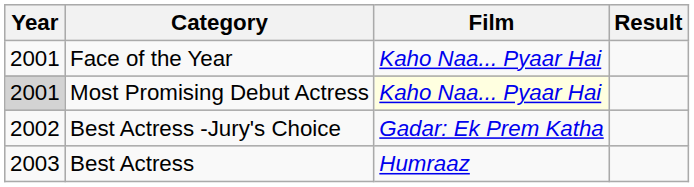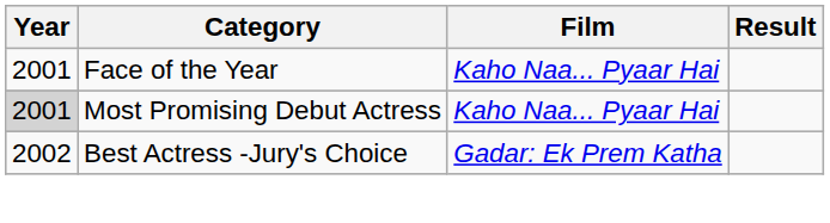Most Promising Debut Actress | Film: lightyellow background -> no background
- row: 2003 | Best Actress | Humraaz
